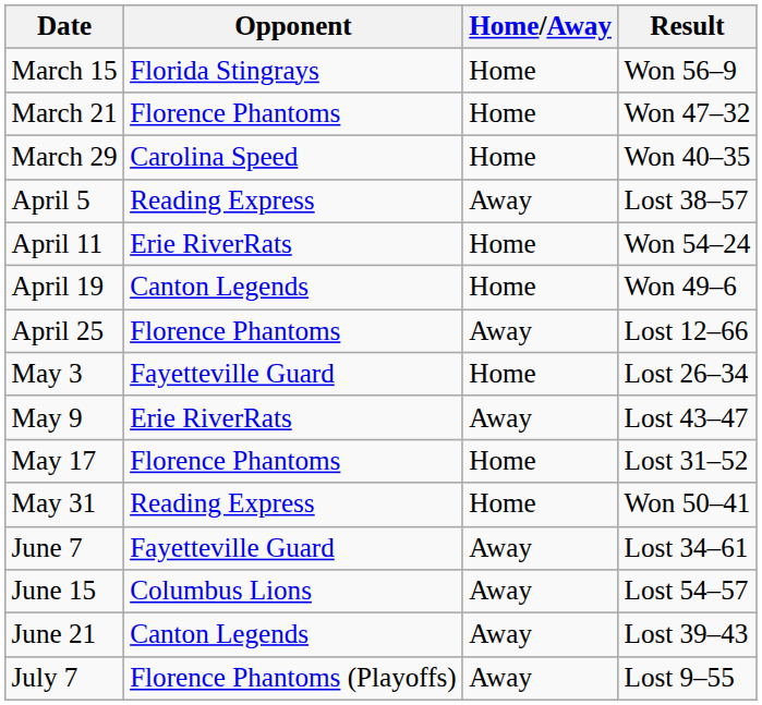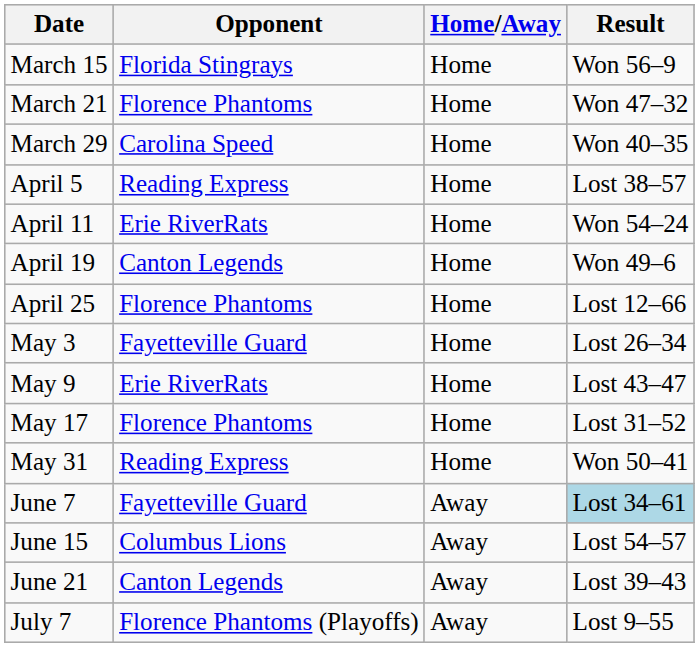April 5 | Home/Away: Away -> Home
April 25 | Home/Away: Away -> Home
May 9 | Home/Away: Away -> Home
June 7 | Result: no background -> lightblue background
